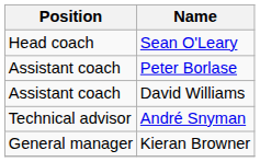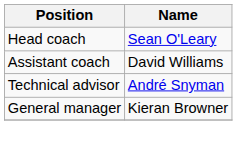- row: Assistant coach | Peter Borlase
